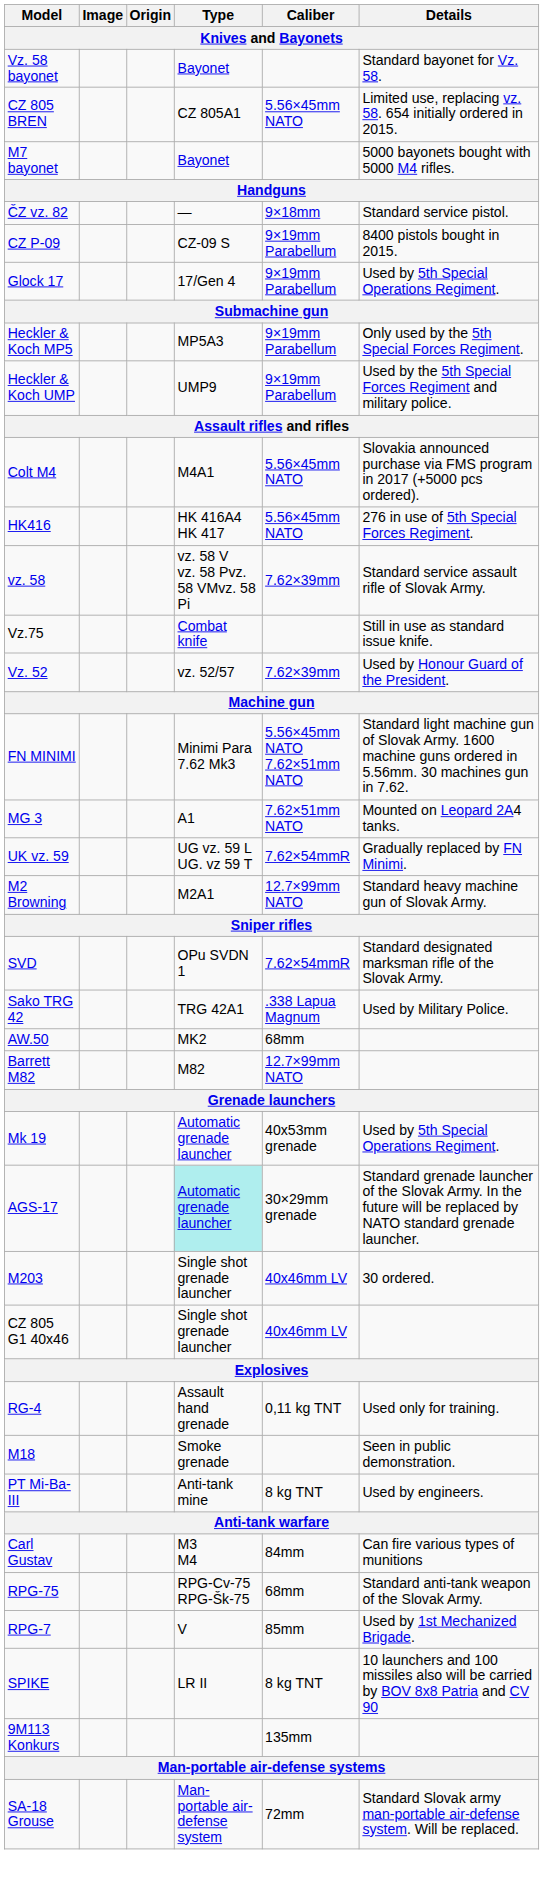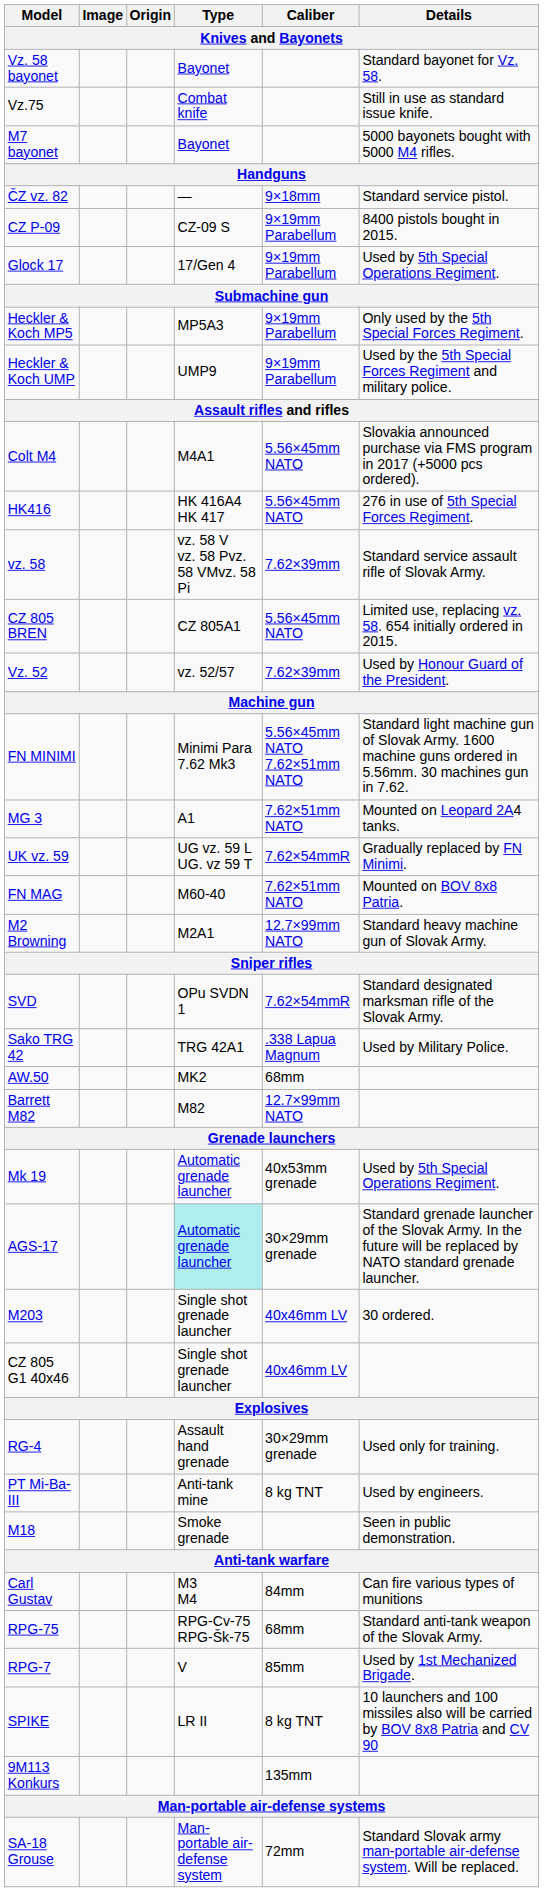rows swapped: Vz.75 <-> CZ 805 BREN
+ row: FN MAG | M60-40 | 7.62×51mm NATO | Mounted on BOV 8x8 Patria.
RG-4 | Caliber: 0,11 kg TNT -> 30×29mm grenade
rows swapped: M18 <-> PT Mi-Ba-III
